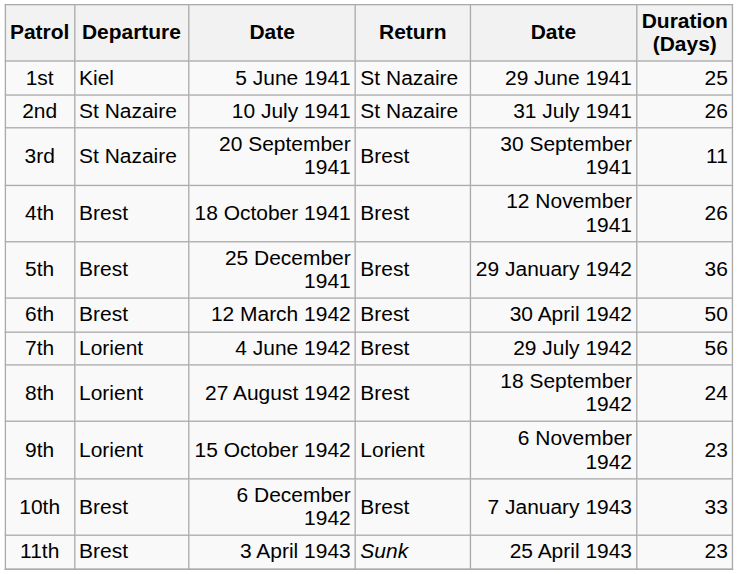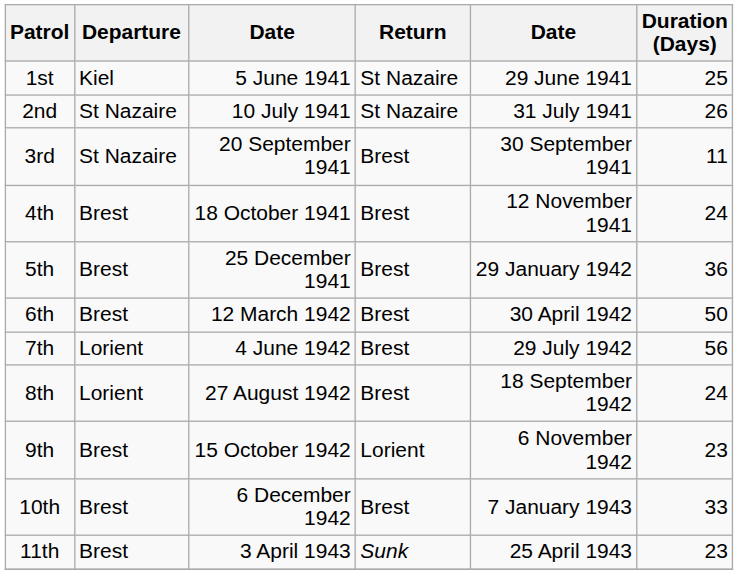4th | Duration (Days): 26 -> 24
9th | Departure: Lorient -> Brest
